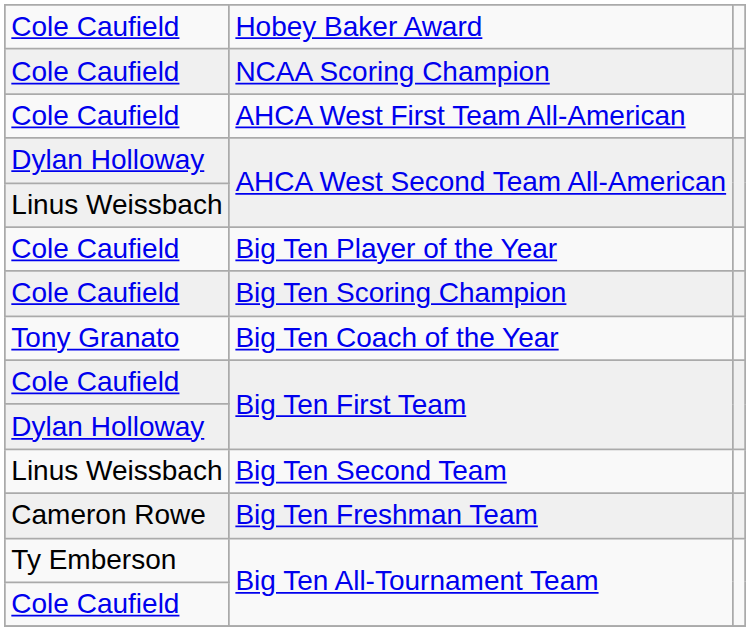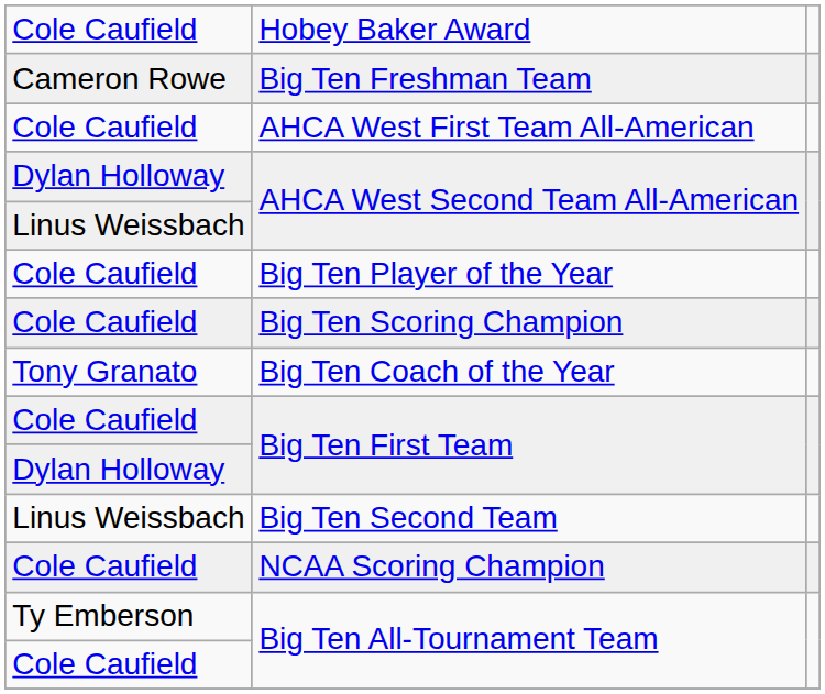rows swapped: NCAA Scoring Champion <-> Big Ten Freshman Team
